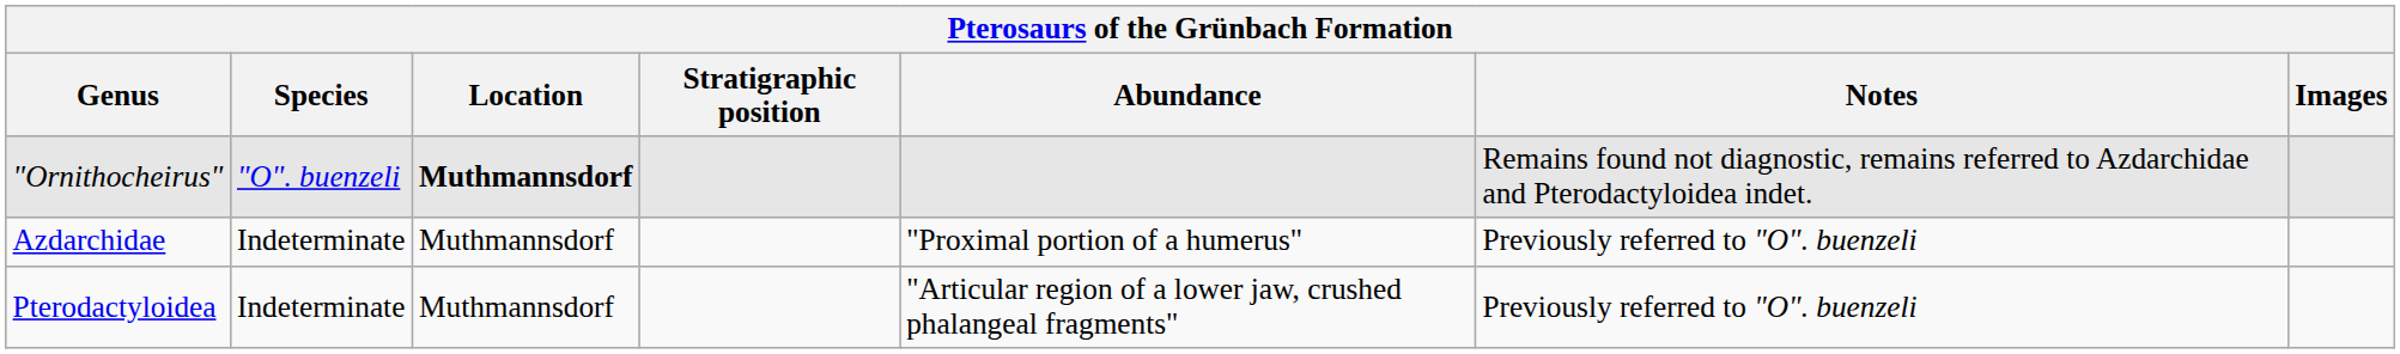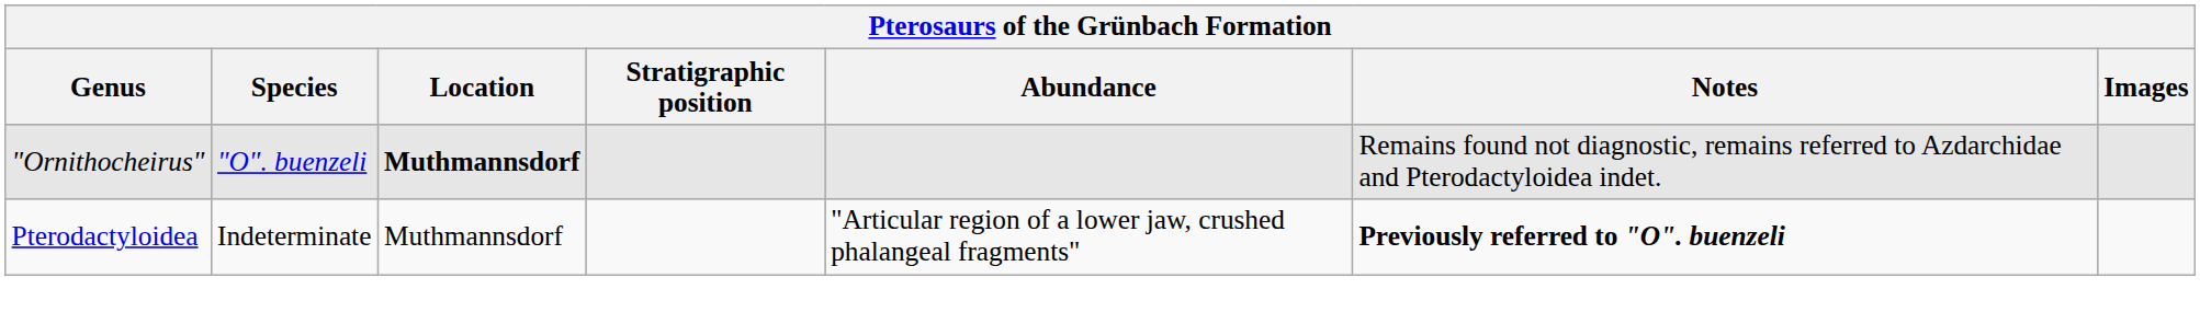- row: Azdarchidae | Indeterminate | Muthmannsdorf | "Proximal portion of a humerus" | Previously referred to "O". buenzeli
Pterodactyloidea | Notes: normal -> bold
